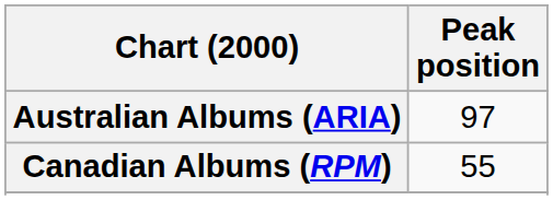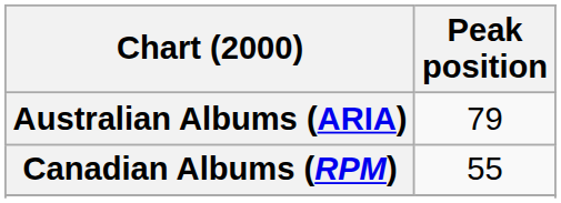Australian Albums (ARIA) | Peak position: 97 -> 79
